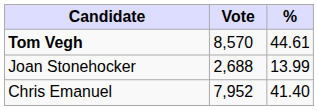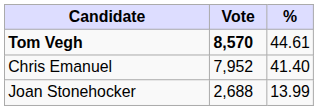Tom Vegh | Vote: normal -> bold
rows swapped: Chris Emanuel <-> Joan Stonehocker
